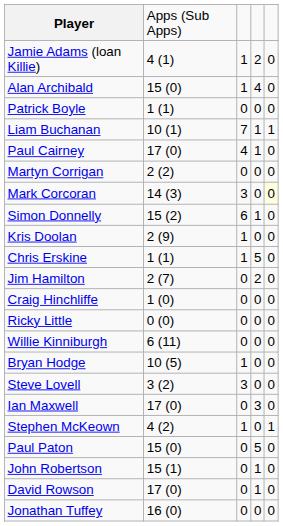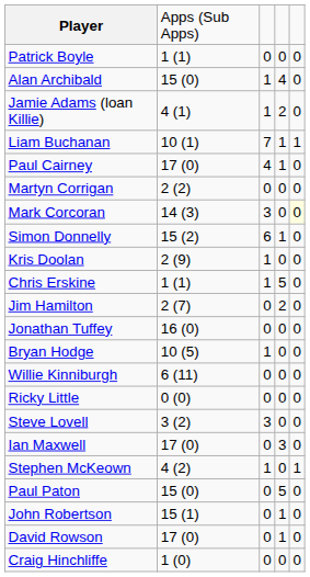rows swapped: Jamie Adams (loan Killie) <-> Patrick Boyle
rows swapped: Craig Hinchliffe <-> Jonathan Tuffey
rows swapped: Bryan Hodge <-> Ricky Little
